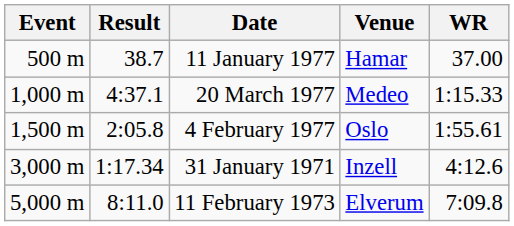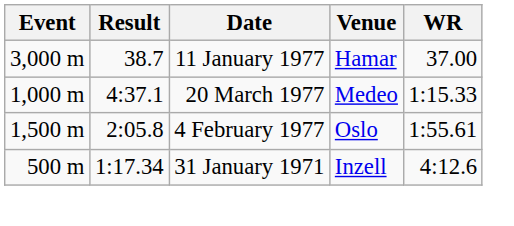11 January 1977 | Event: 500 m -> 3,000 m
31 January 1971 | Event: 3,000 m -> 500 m
- row: 5,000 m | 8:11.0 | 11 February 1973 | Elverum | 7:09.8
